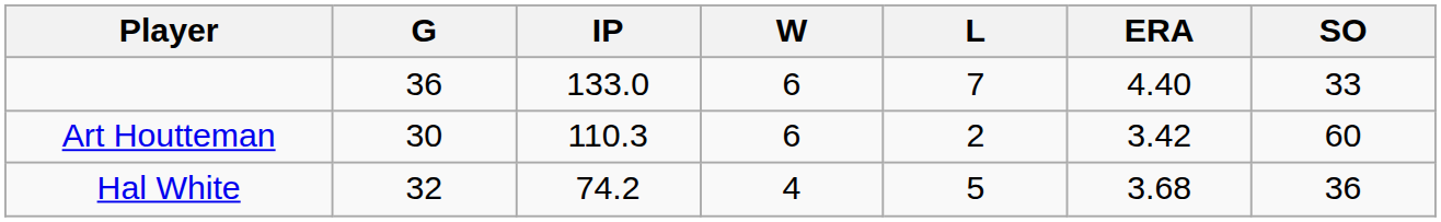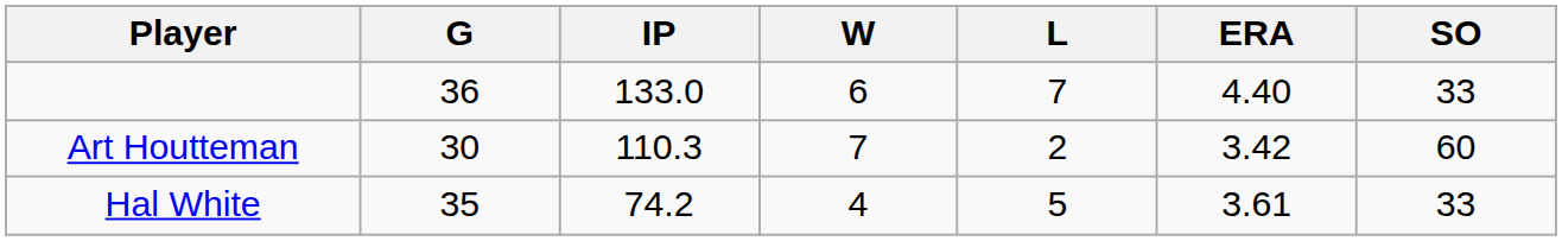Art Houtteman | W: 6 -> 7
Hal White | G: 32 -> 35
Hal White | ERA: 3.68 -> 3.61
Hal White | SO: 36 -> 33
